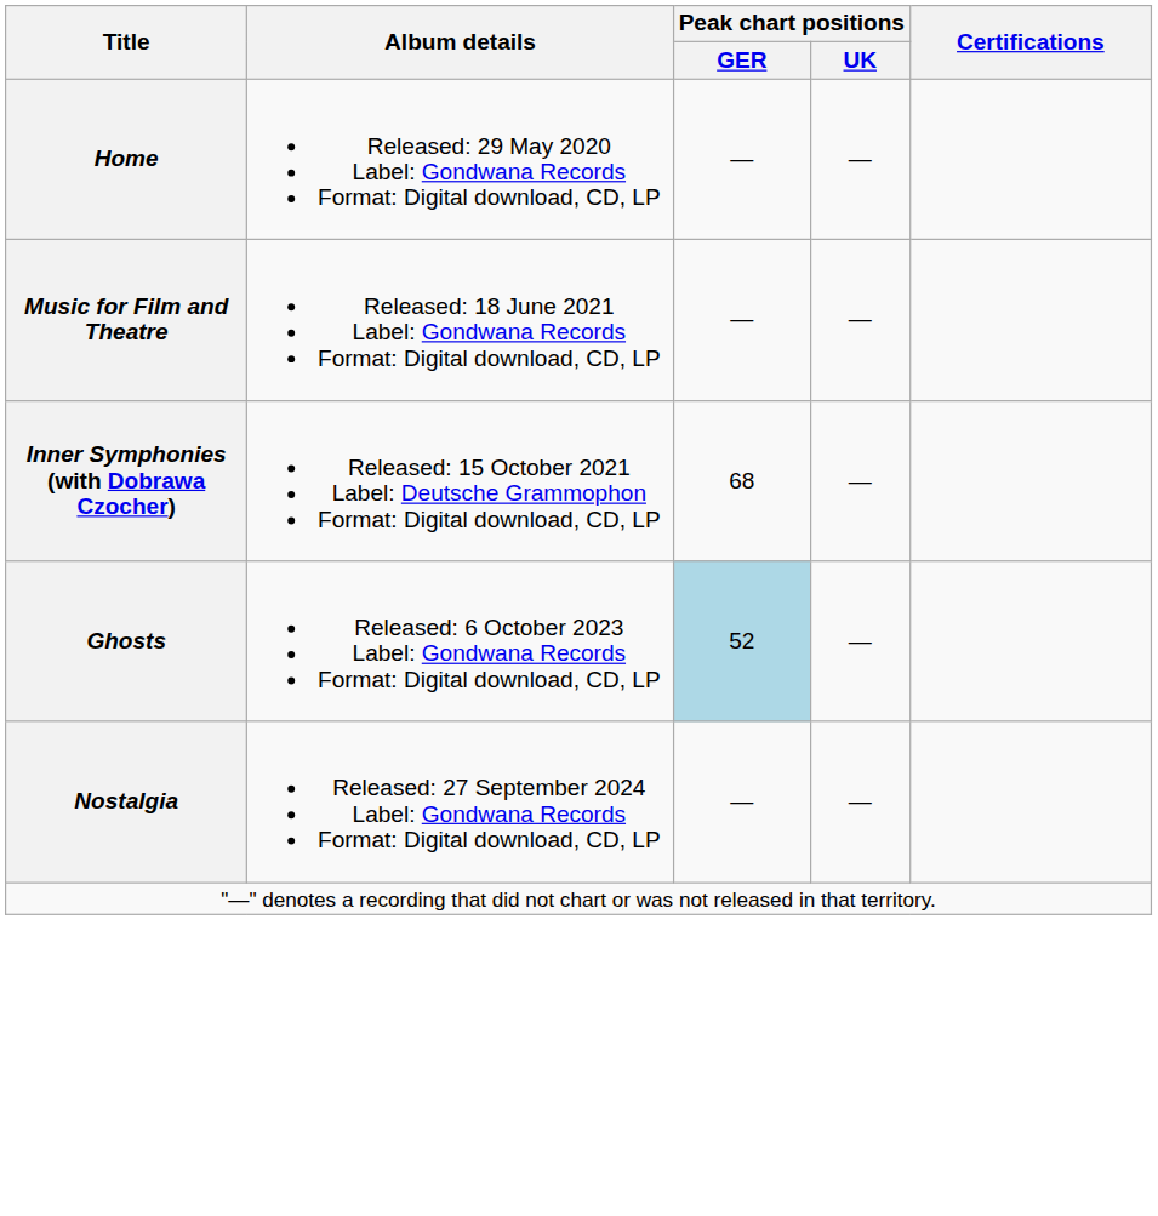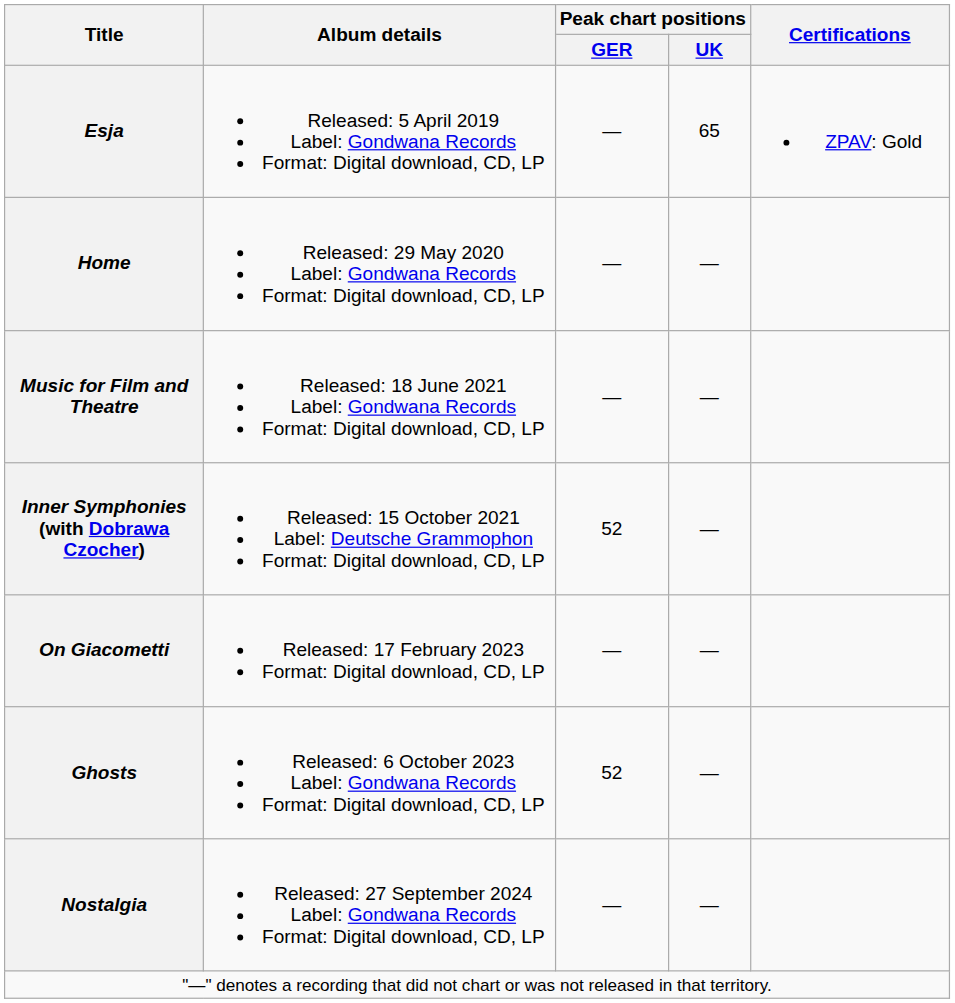+ row: Esja | Released: 5 April 2019 Label: Gondwana Records Format: Digital download, CD, LP | — | 65 | ZPAV: Gold
Inner Symphonies (with Dobrawa Czocher) | Peak chart positions / GER: 68 -> 52
+ row: On Giacometti | Released: 17 February 2023 Format: Digital download, CD, LP | — | —
Ghosts | Peak chart positions / GER: lightblue background -> no background
